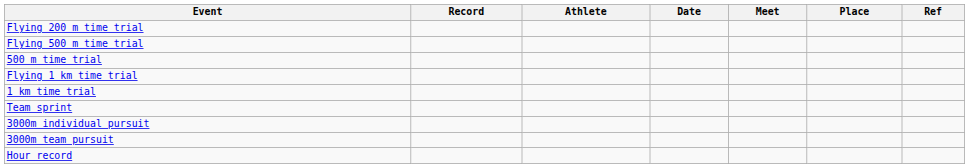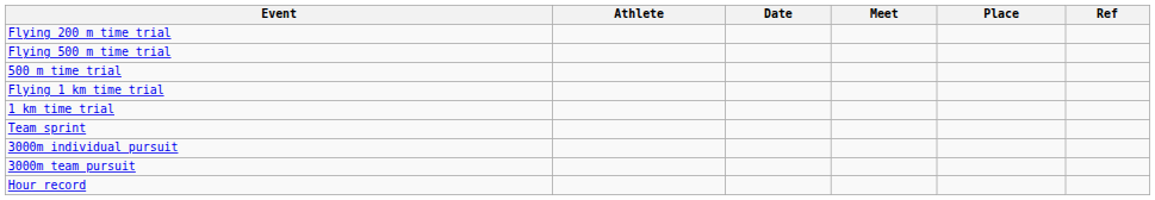- column: Record
